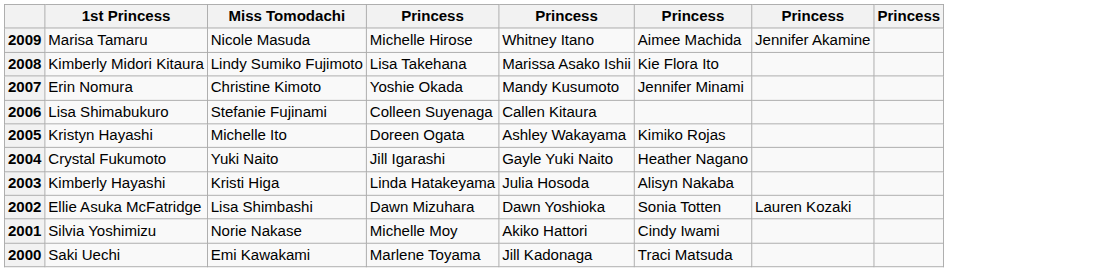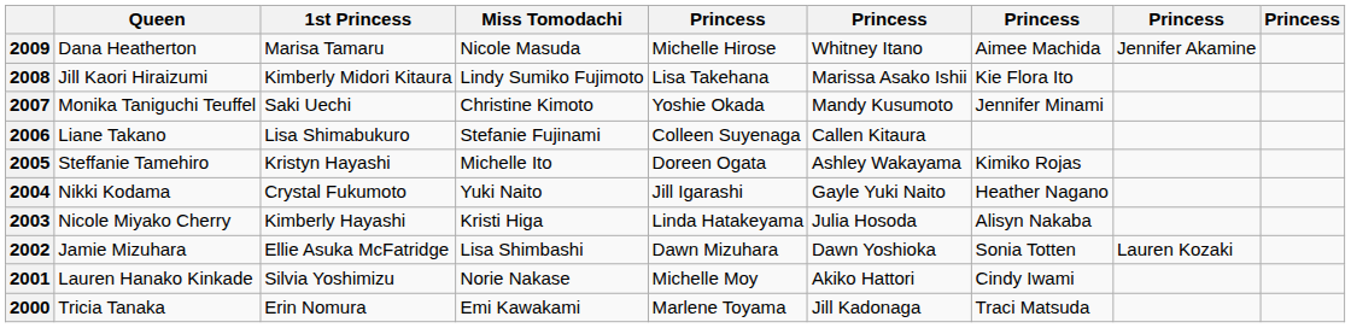+ column: Queen | Dana Heatherton | Jill Kaori Hiraizumi | Monika Taniguchi Teuffel | Liane Takano | Steffanie Tamehiro | Nikki Kodama | Nicole Miyako Cherry | Jamie Mizuhara | Lauren Hanako Kinkade | Tricia Tanaka
2007 | 1st Princess: Erin Nomura -> Saki Uechi
2000 | 1st Princess: Saki Uechi -> Erin Nomura
